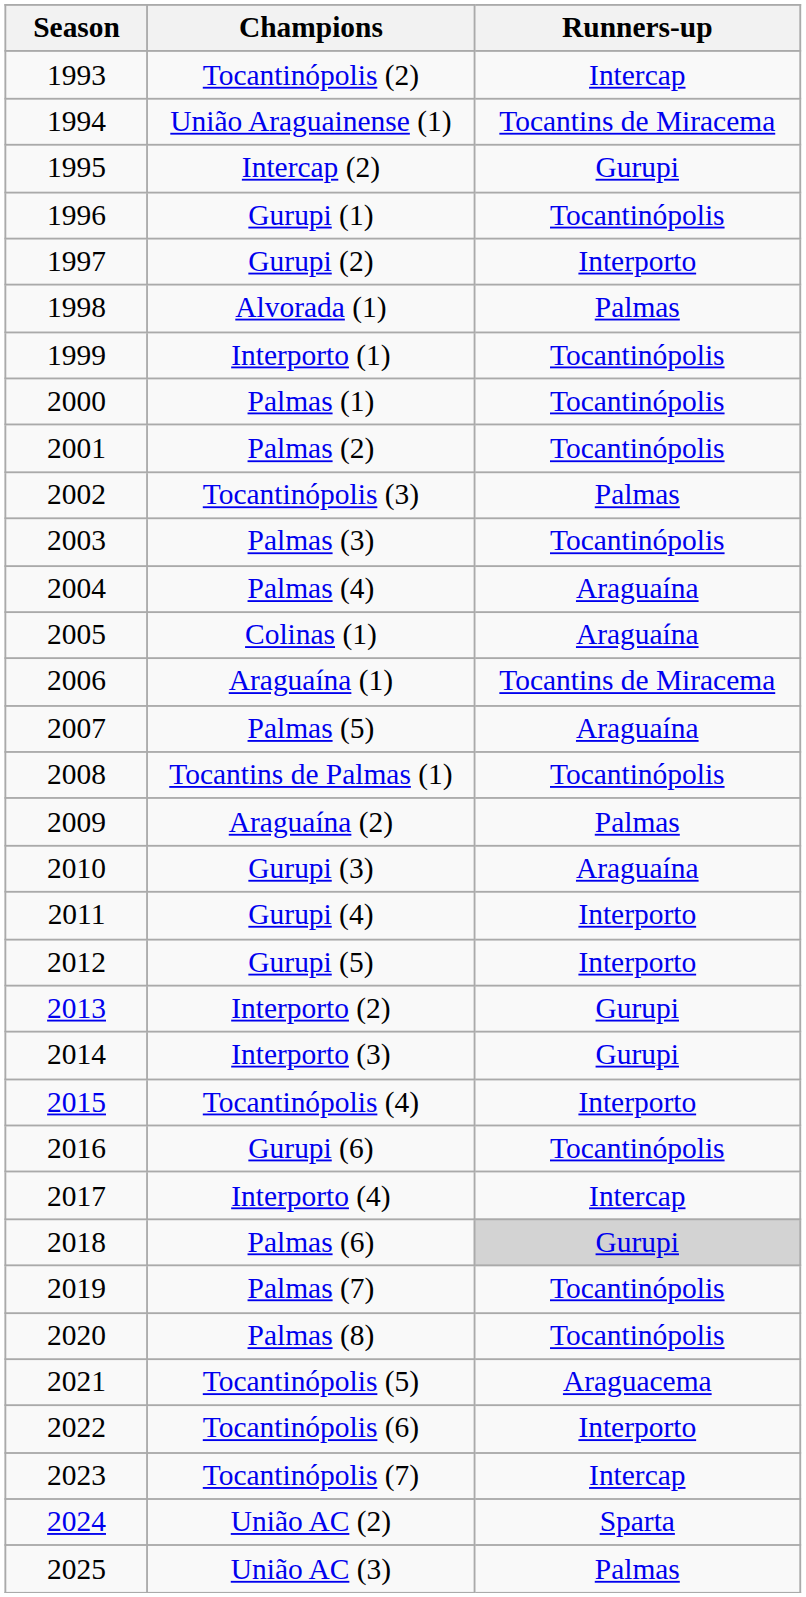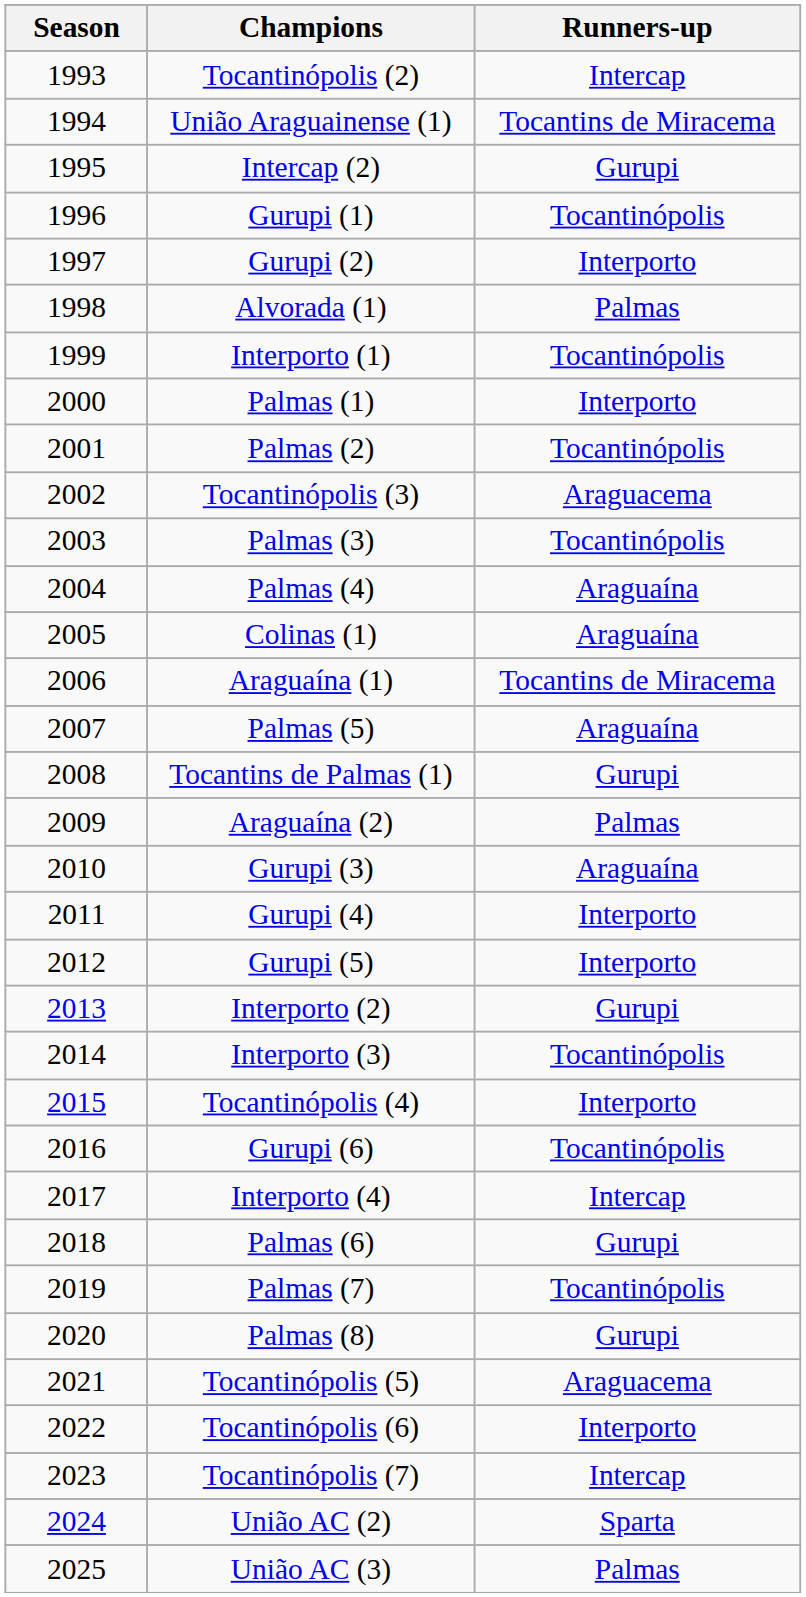Palmas (1) | Runners-up: Tocantinópolis -> Interporto
Tocantinópolis (3) | Runners-up: Palmas -> Araguacema
Tocantins de Palmas (1) | Runners-up: Tocantinópolis -> Gurupi
Interporto (3) | Runners-up: Gurupi -> Tocantinópolis
Palmas (6) | Runners-up: lightgrey background -> no background
Palmas (8) | Runners-up: Tocantinópolis -> Gurupi
